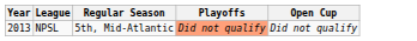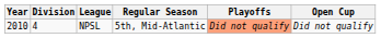+ column: Division | 4
NPSL | Year: 2013 -> 2010
